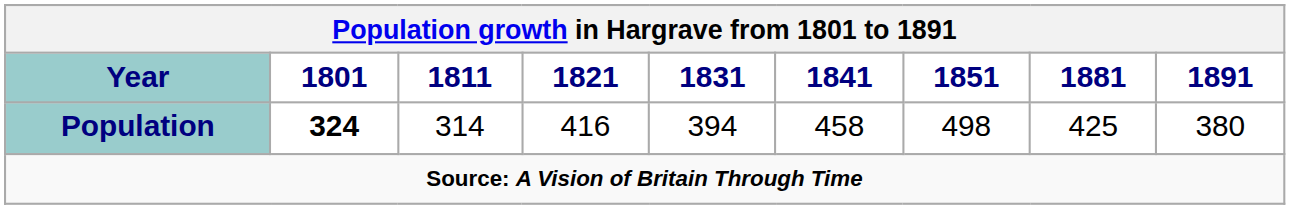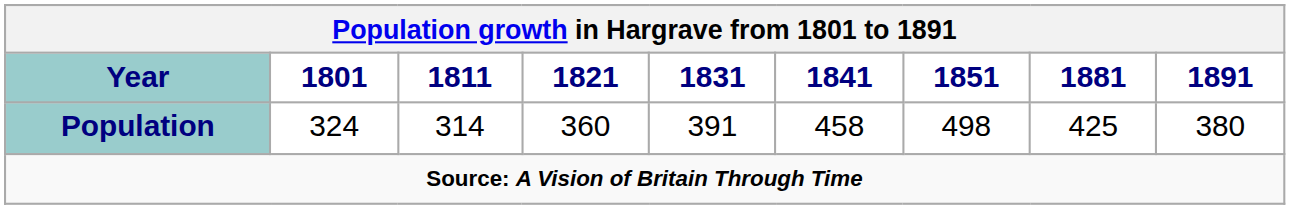Population | 1801: bold -> normal
Population | 1821: 416 -> 360
Population | 1831: 394 -> 391
